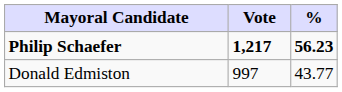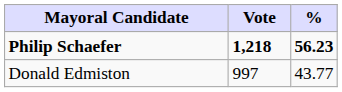Philip Schaefer | Vote: 1,217 -> 1,218
